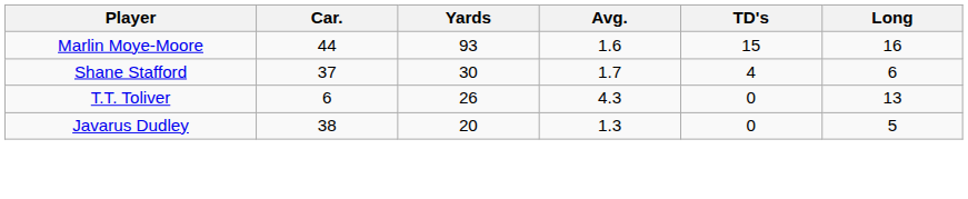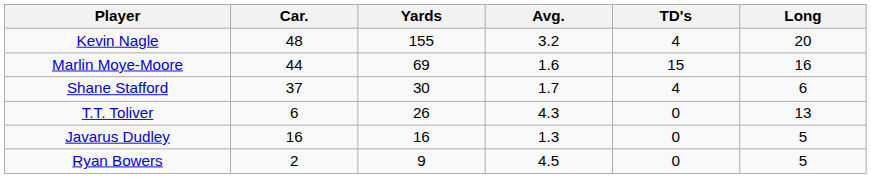+ row: Kevin Nagle | 48 | 155 | 3.2 | 4 | 20
Marlin Moye-Moore | Yards: 93 -> 69
Javarus Dudley | Car.: 38 -> 16
Javarus Dudley | Yards: 20 -> 16
+ row: Ryan Bowers | 2 | 9 | 4.5 | 0 | 5
